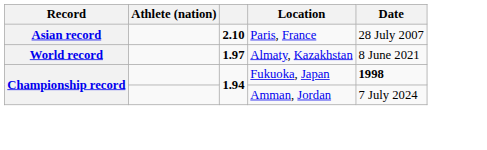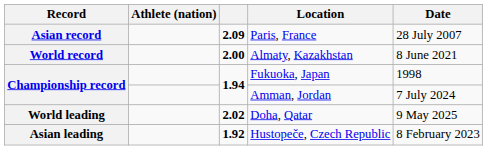Paris, France | column 3: 2.10 -> 2.09
Almaty, Kazakhstan | column 3: 1.97 -> 2.00
Fukuoka, Japan | Date: bold -> normal
+ row: World leading | 2.02 | Doha, Qatar | 9 May 2025
+ row: Asian leading | 1.92 | Hustopeče, Czech Republic | 8 February 2023
